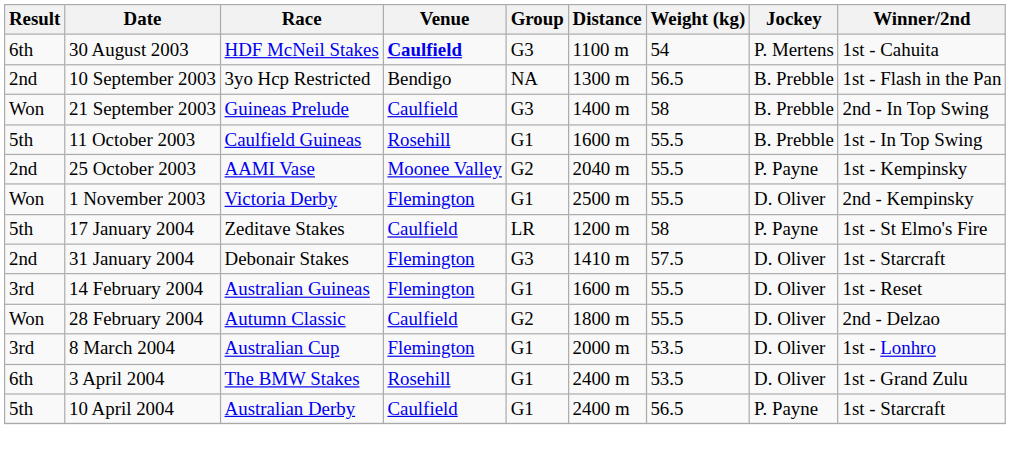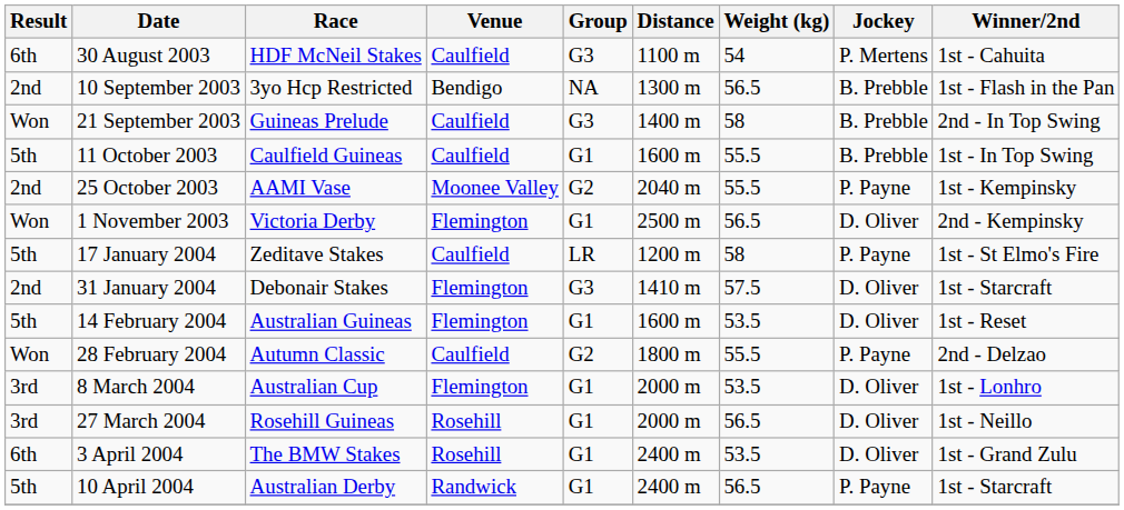30 August 2003 | Venue: bold -> normal
11 October 2003 | Venue: Rosehill -> Caulfield
1 November 2003 | Weight (kg): 55.5 -> 56.5
14 February 2004 | Result: 3rd -> 5th
14 February 2004 | Weight (kg): 55.5 -> 53.5
28 February 2004 | Jockey: D. Oliver -> P. Payne
+ row: 3rd | 27 March 2004 | Rosehill Guineas | Rosehill | G1 | 2000 m | 56.5 | D. Oliver | 1st - Neillo
10 April 2004 | Venue: Caulfield -> Randwick
